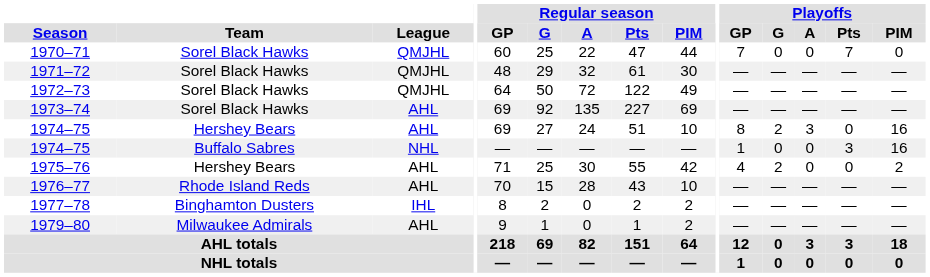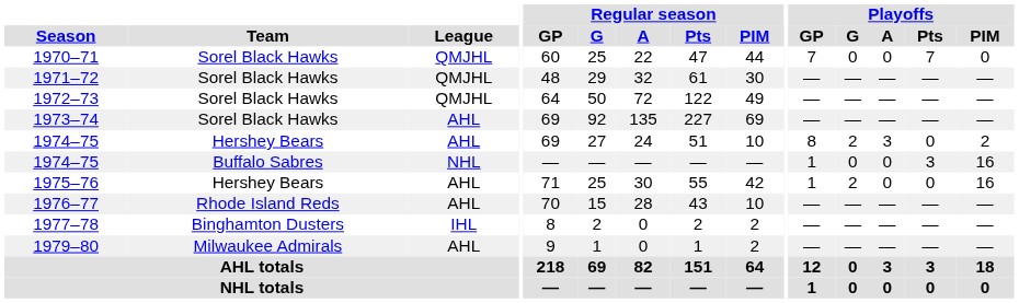1974–75 / Hershey Bears | Playoffs / PIM: 16 -> 2
1975–76 | Playoffs / GP: 4 -> 1
1975–76 | Playoffs / PIM: 2 -> 16
